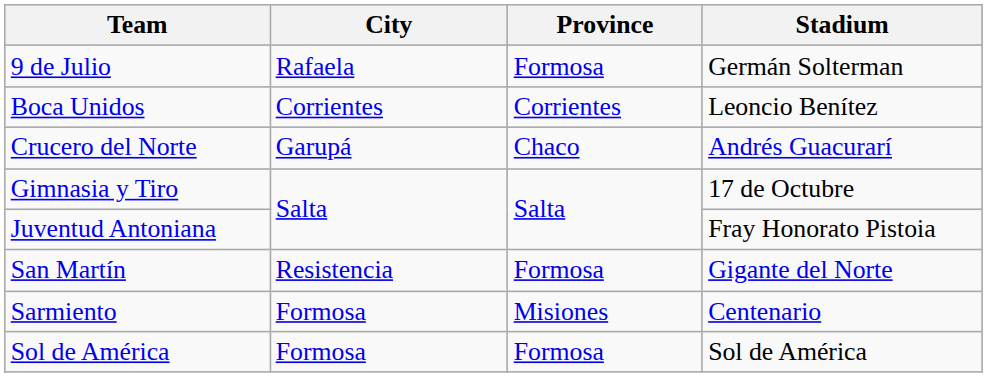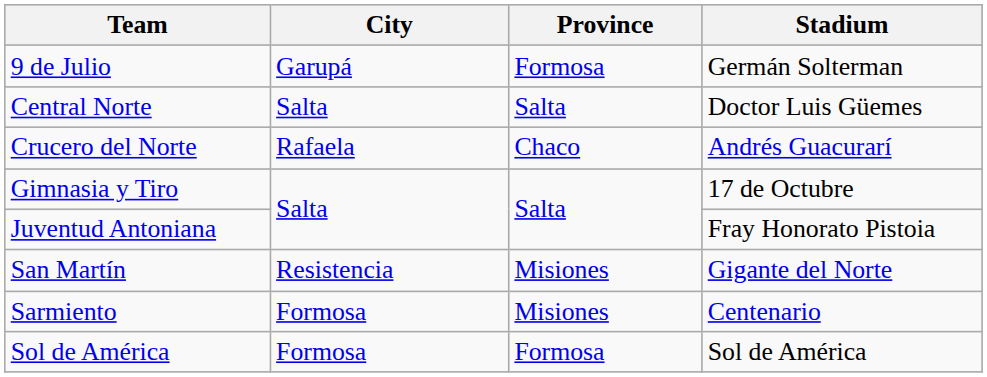9 de Julio | City: Rafaela -> Garupá
- row: Boca Unidos | Corrientes | Corrientes | Leoncio Benítez
+ row: Central Norte | Salta | Salta | Doctor Luis Güemes
Crucero del Norte | City: Garupá -> Rafaela
San Martín | Province: Formosa -> Misiones
